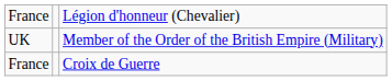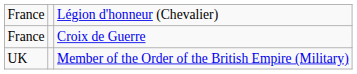rows swapped: France / Croix de Guerre <-> UK
